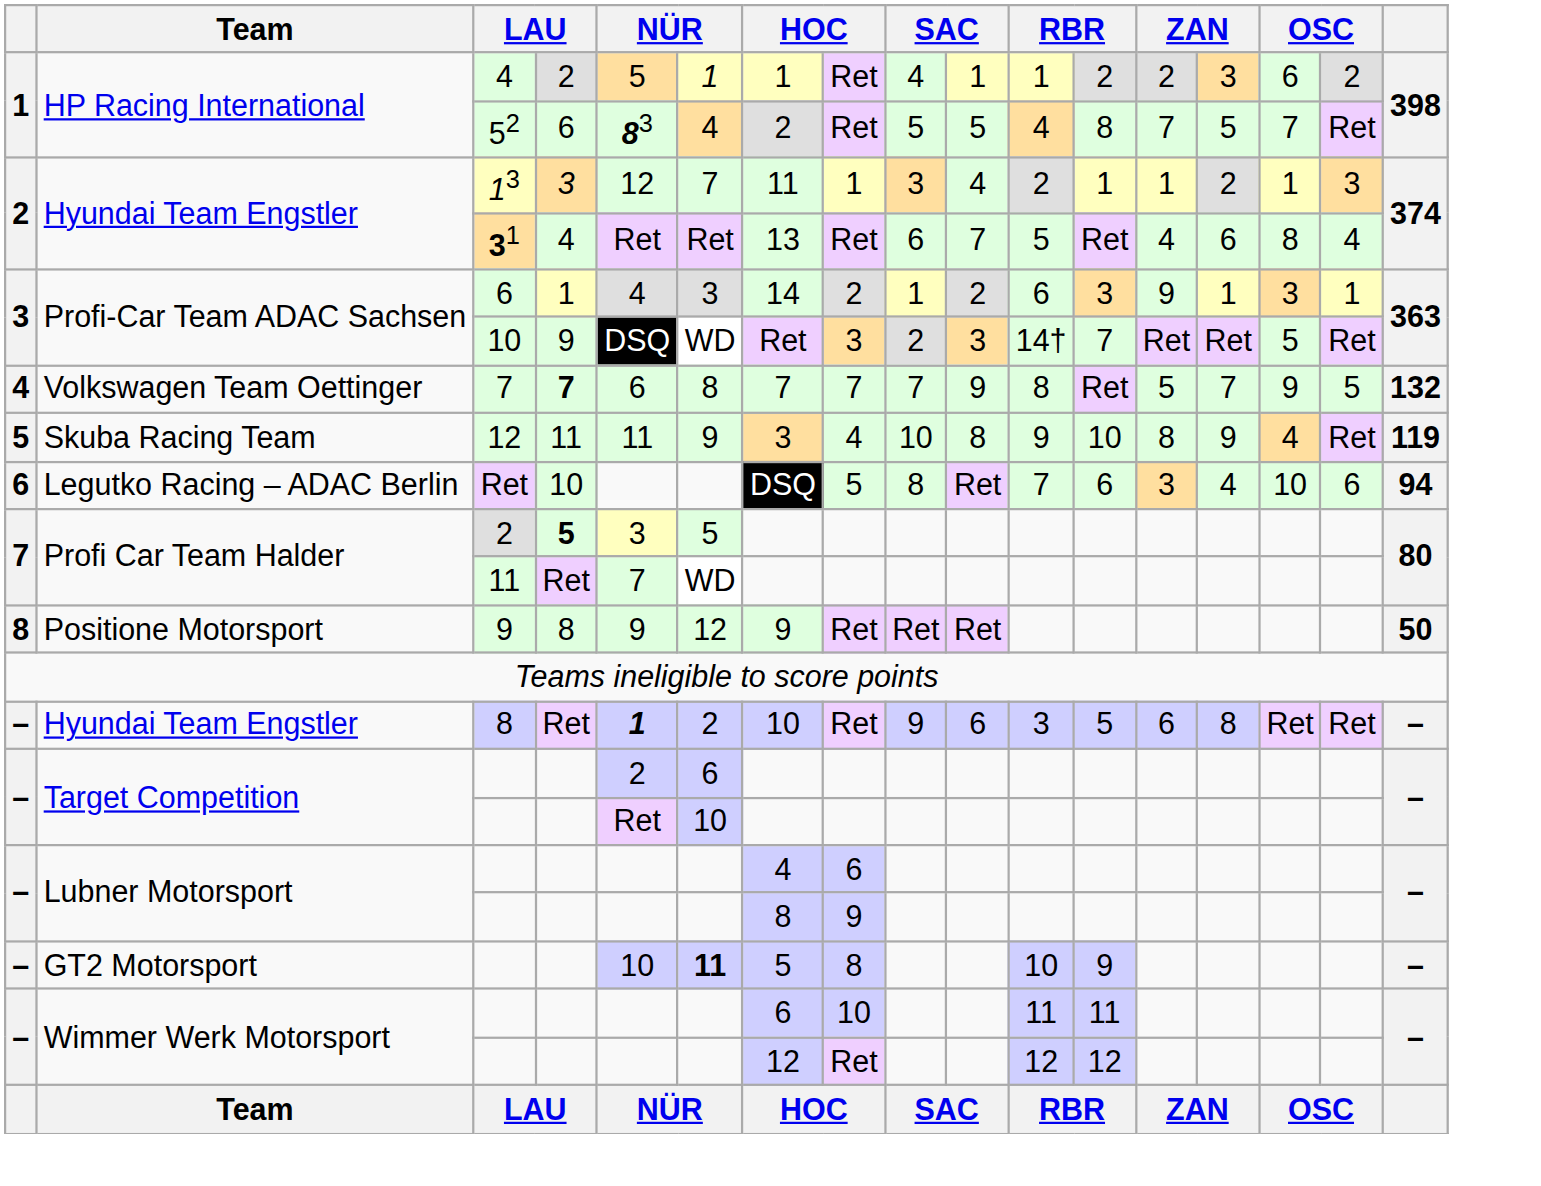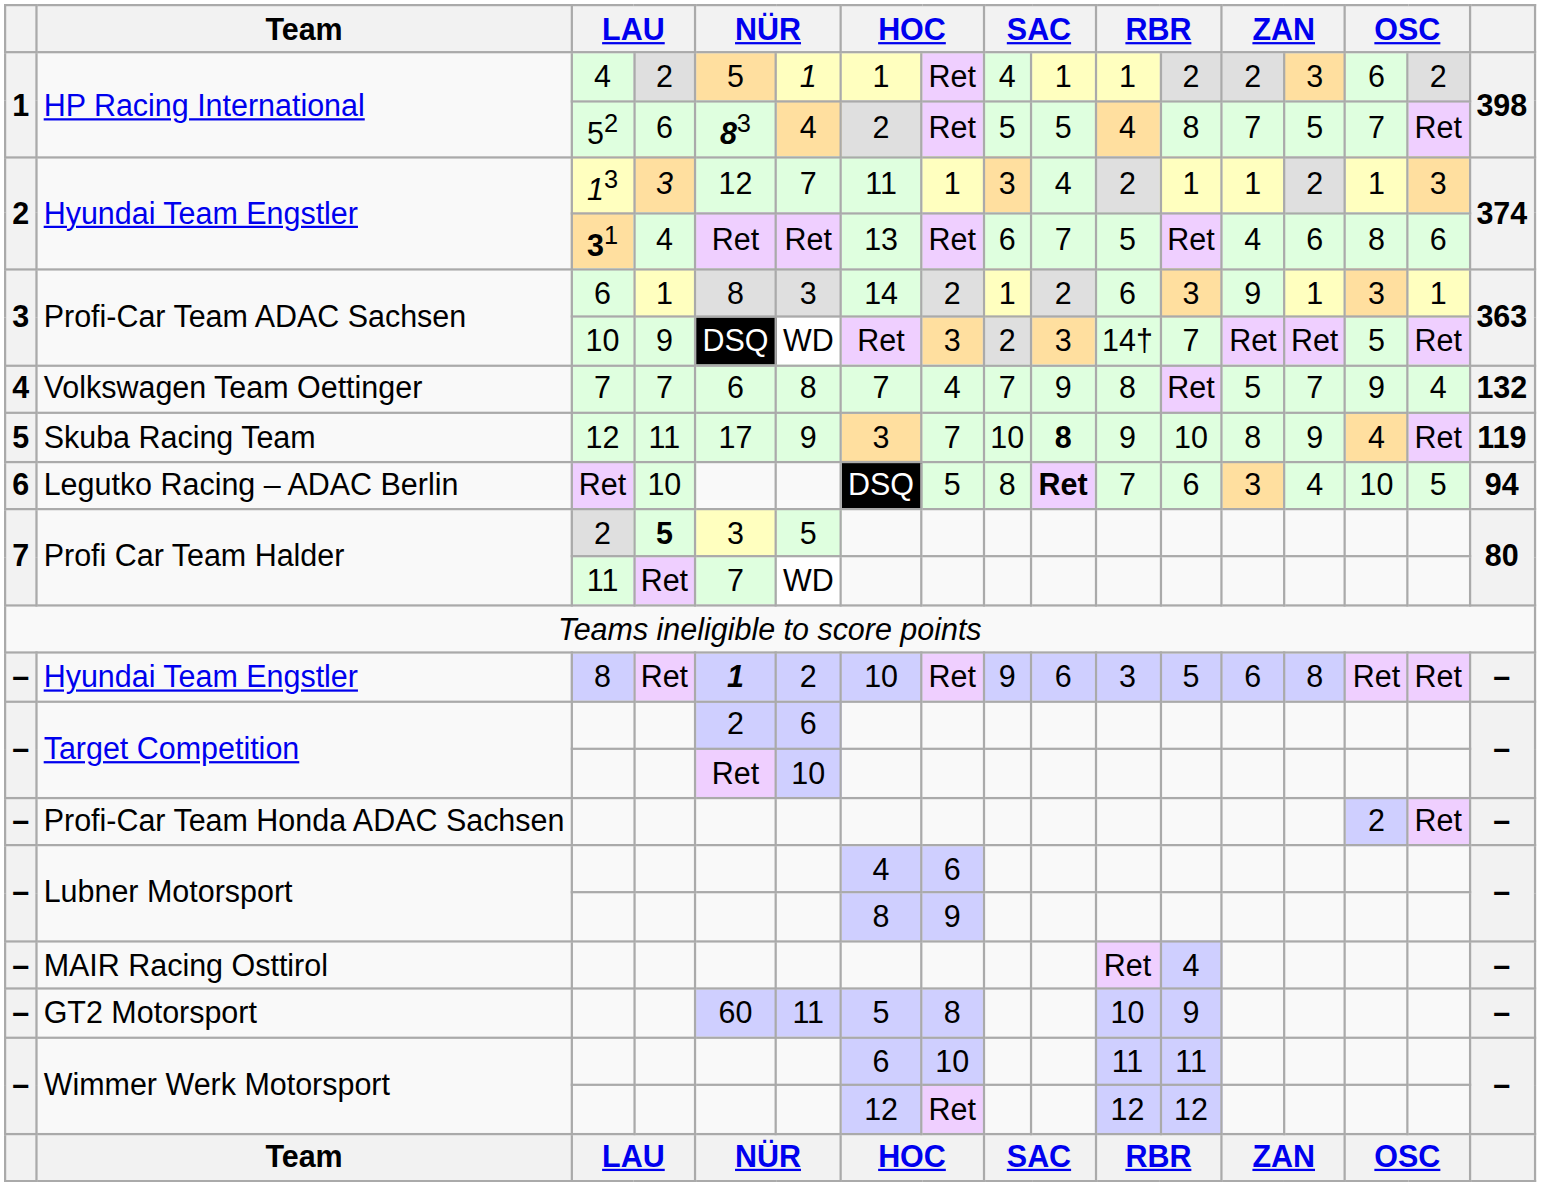Hyundai Team Engstler / 31 | column 16: 4 -> 6
Profi-Car Team ADAC Sachsen / 6 | column 5: 4 -> 8
Volkswagen Team Oettinger | column 4: bold -> normal
Volkswagen Team Oettinger | column 8: 7 -> 4
Volkswagen Team Oettinger | column 16: 5 -> 4
Skuba Racing Team | column 5: 11 -> 17
Skuba Racing Team | column 8: 4 -> 7
Skuba Racing Team | column 10: normal -> bold
Legutko Racing – ADAC Berlin | column 10: normal -> bold
Legutko Racing – ADAC Berlin | column 16: 6 -> 5
- row: 8 | Positione Motorsport | 9 | 8 | 9 | 12 | 9 | Ret | Ret | Ret | 50
+ row: – | Profi-Car Team Honda ADAC Sachsen | 2 | Ret | –
+ row: – | MAIR Racing Osttirol | Ret | 4 | –
GT2 Motorsport | column 5: 10 -> 60
GT2 Motorsport | column 6: bold -> normal
